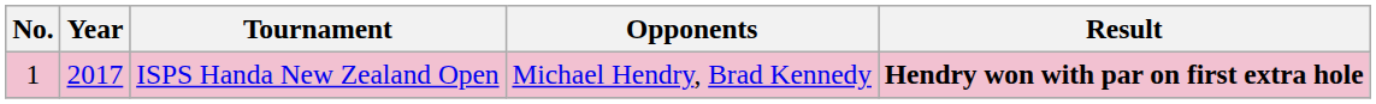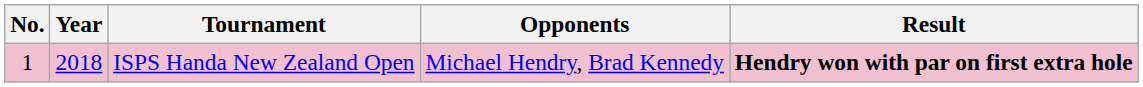ISPS Handa New Zealand Open | Year: 2017 -> 2018
